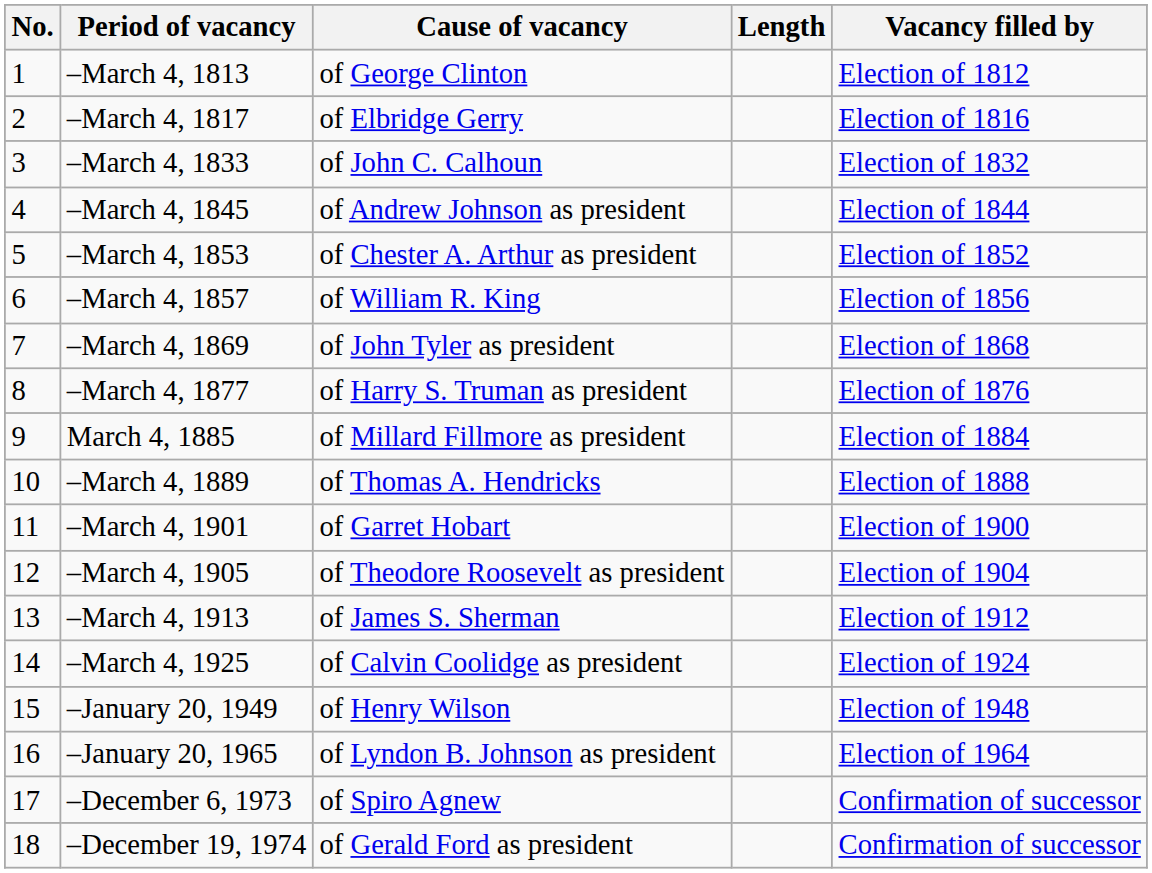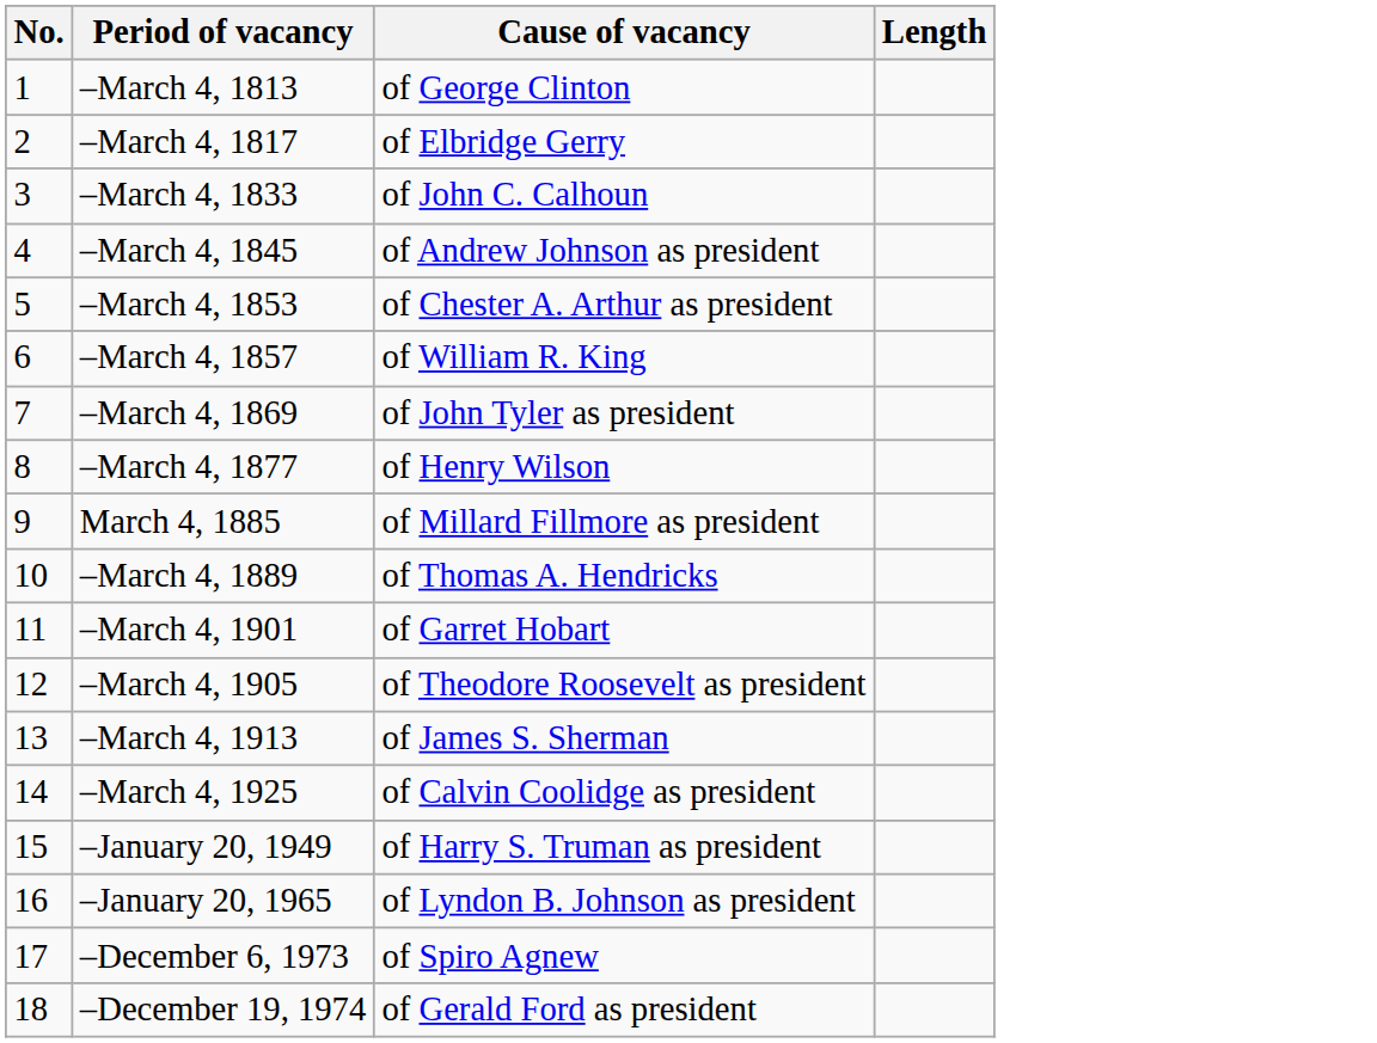- column: Vacancy filled by | Election of 1812 | Election of 1816 | Election of 1832 | Election of 1844 | Election of 1852 | Election of 1856 | Election of 1868 | Election of 1876 | Election of 1884 | Election of 1888 | Election of 1900 | Election of 1904 | Election of 1912 | Election of 1924 | Election of 1948 | Election of 1964 | Confirmation of successor | Confirmation of successor
–March 4, 1877 | Cause of vacancy: of Harry S. Truman as president -> of Henry Wilson
–January 20, 1949 | Cause of vacancy: of Henry Wilson -> of Harry S. Truman as president
